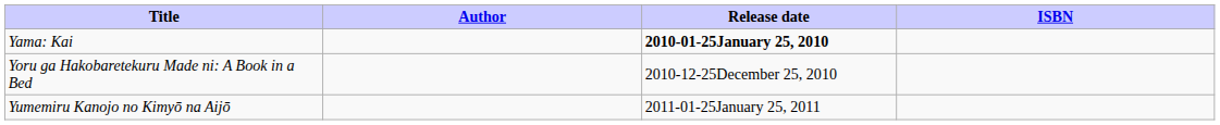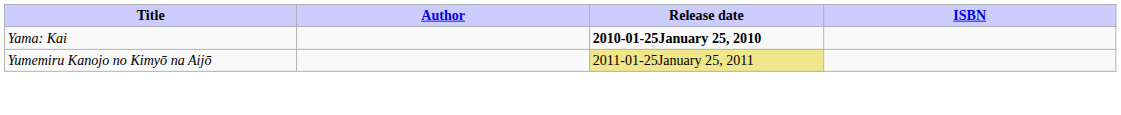- row: Yoru ga Hakobaretekuru Made ni: A Book in a Bed | 2010-12-25December 25, 2010
Yumemiru Kanojo no Kimyō na Aijō | Release date: no background -> khaki background
